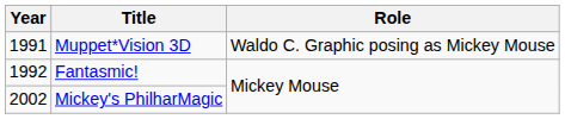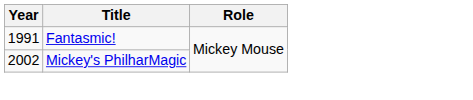- row: 1991 | Muppet*Vision 3D | Waldo C. Graphic posing as Mickey Mouse
Fantasmic! | Year: 1992 -> 1991
